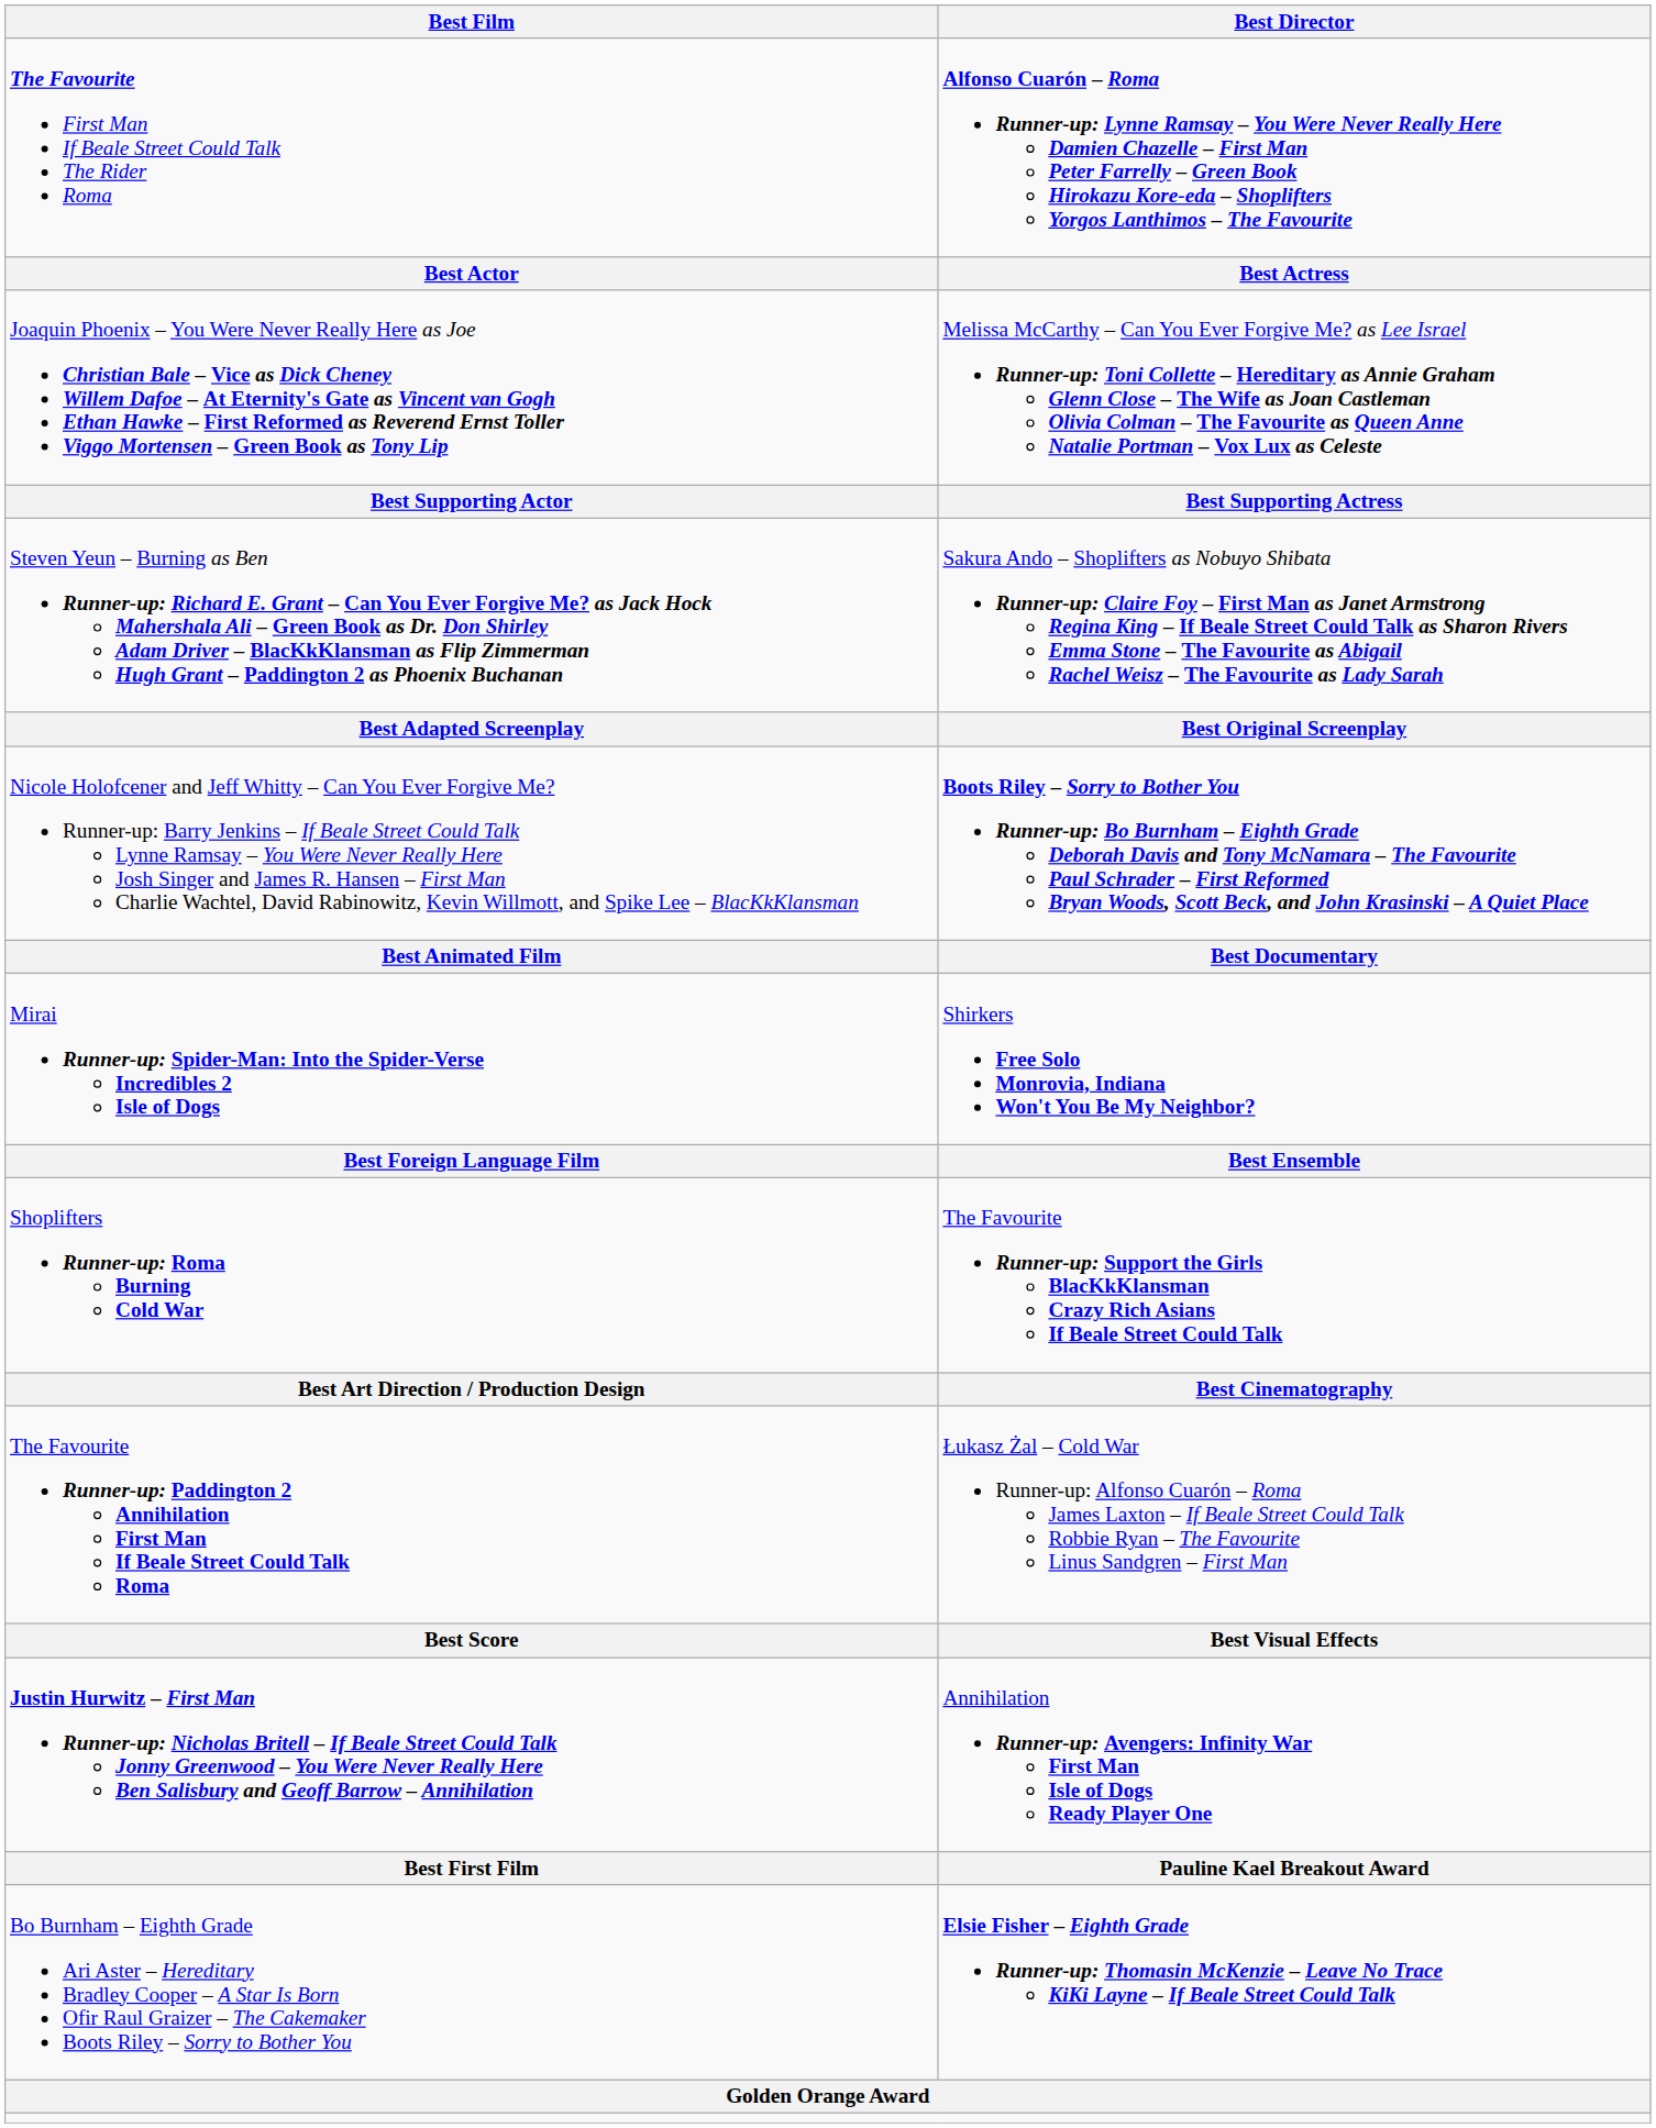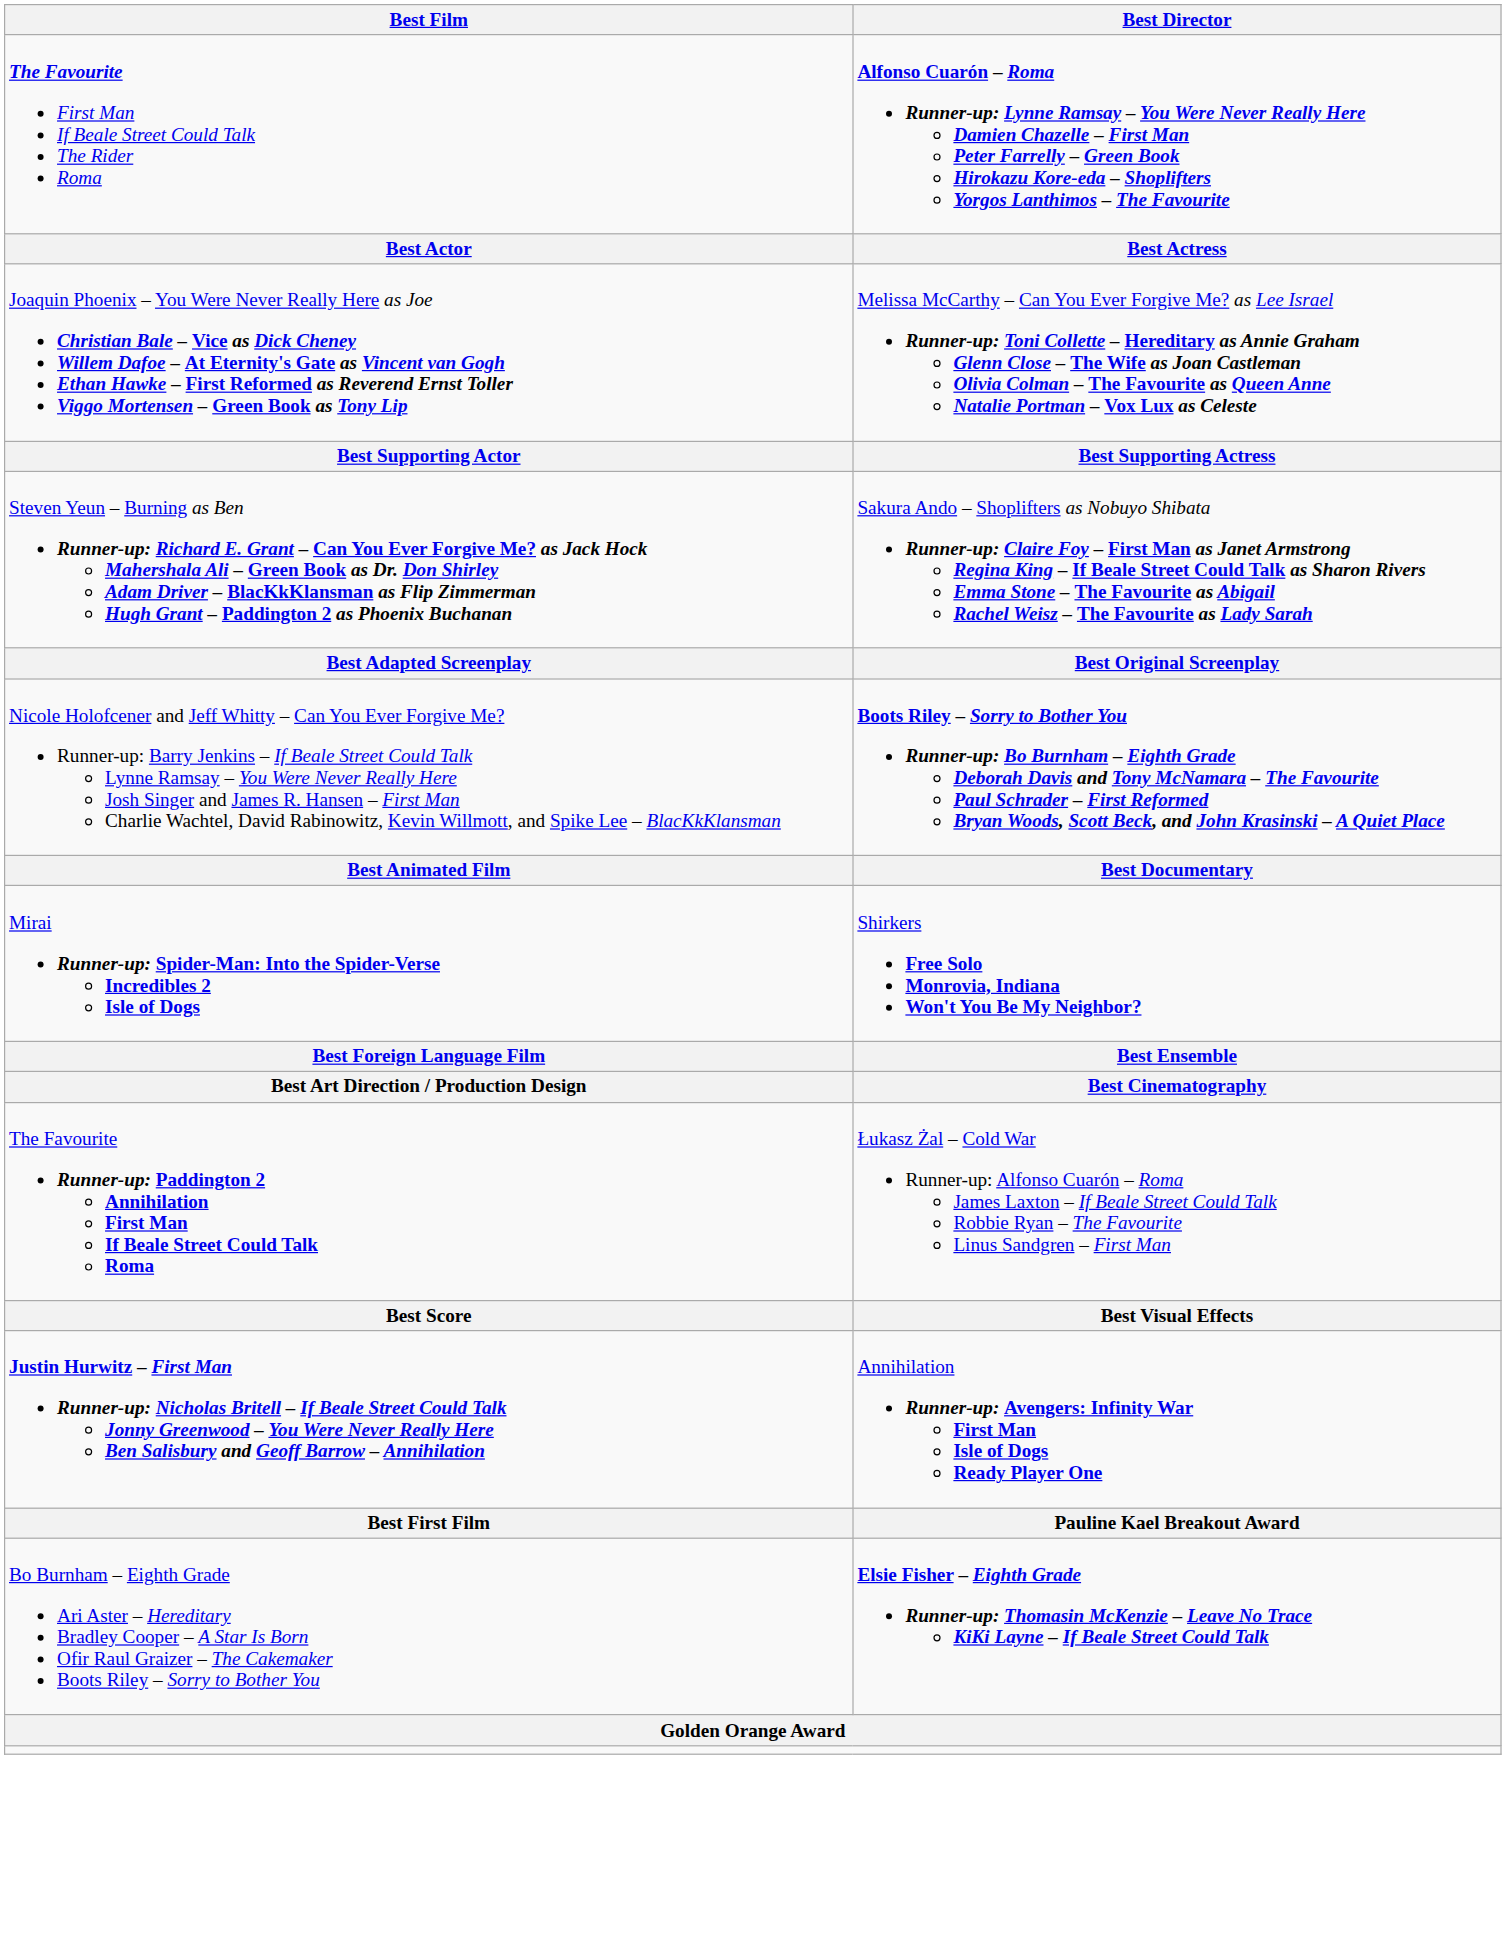- row: Shoplifters Runner-up: Roma Burning Cold War | The Favourite Runner-up: Support the Girls BlacKkKlansman Crazy Rich Asians If Beale Street Could Talk
